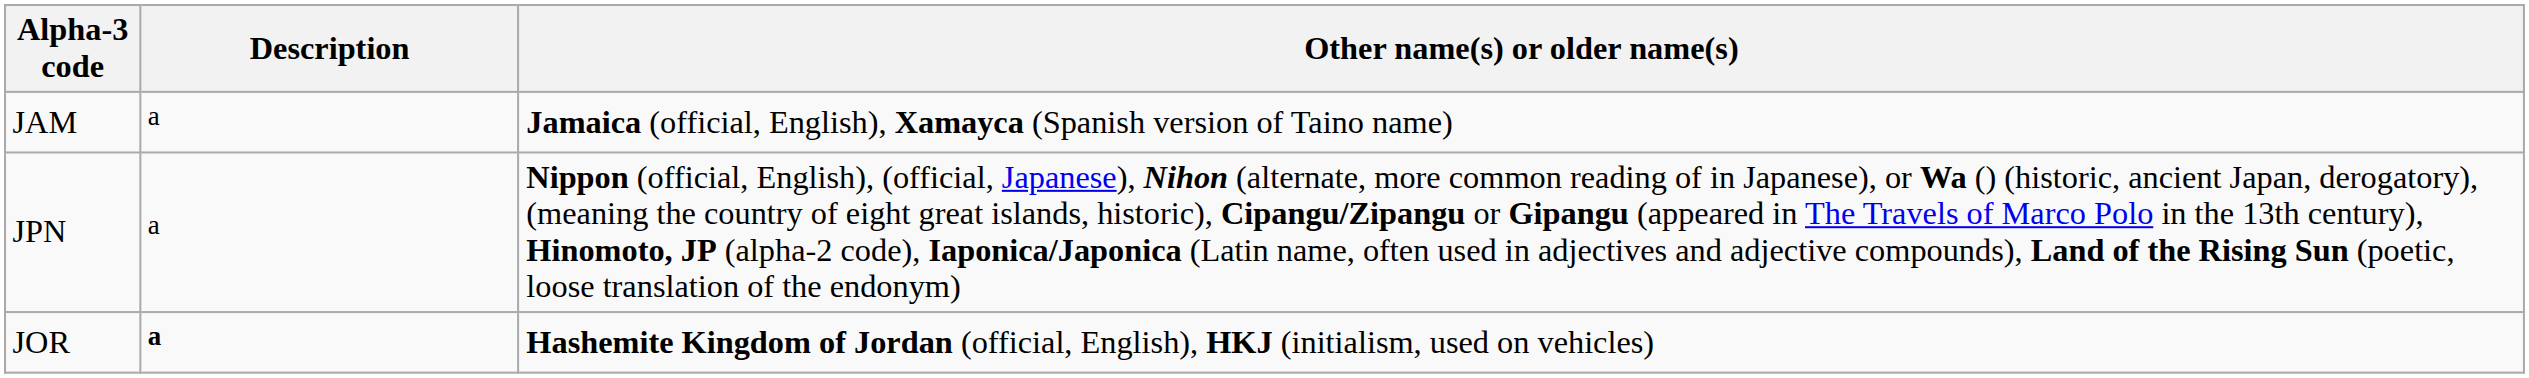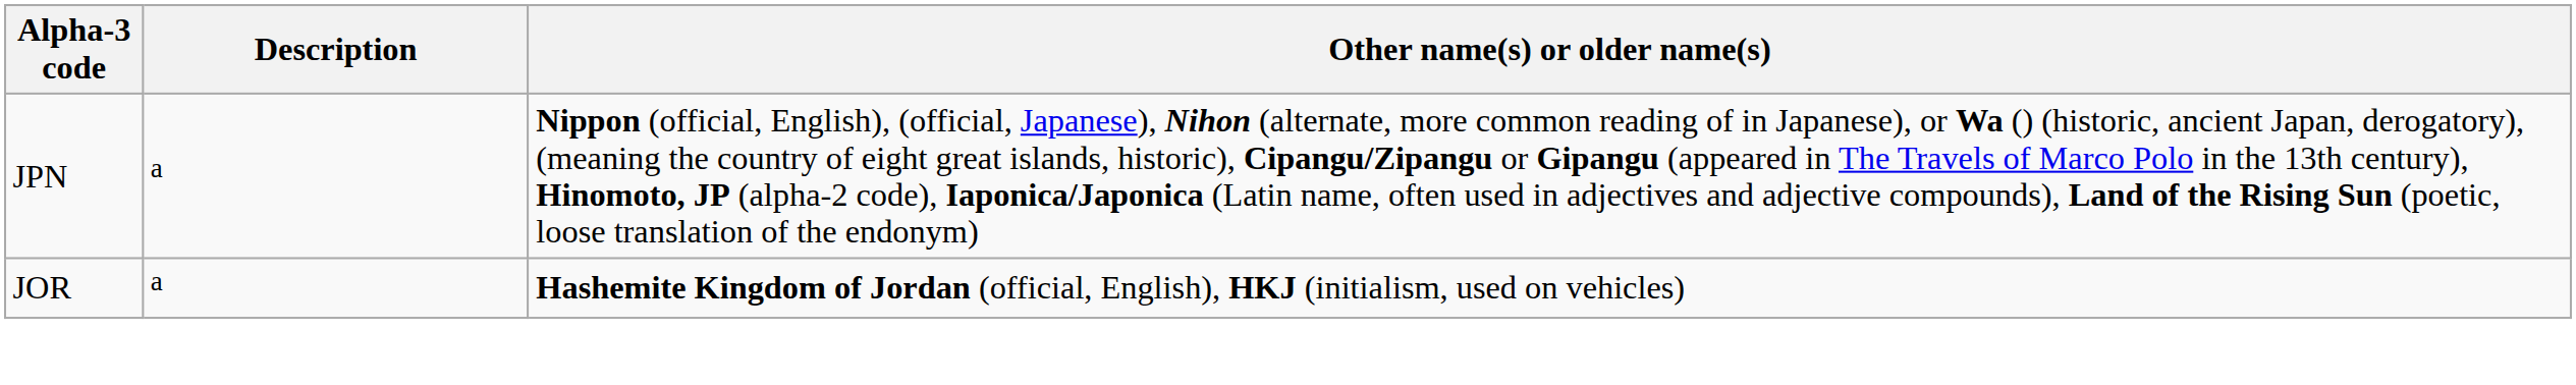- row: JAM | a | Jamaica (official, English), Xamayca (Spanish version of Taino name)
JOR | Description: bold -> normal
